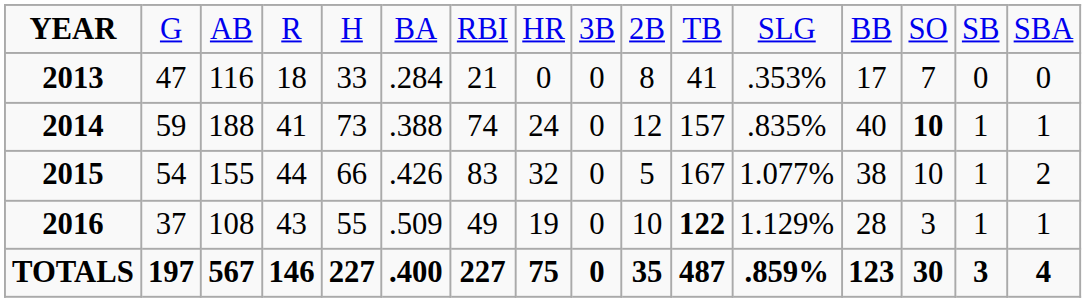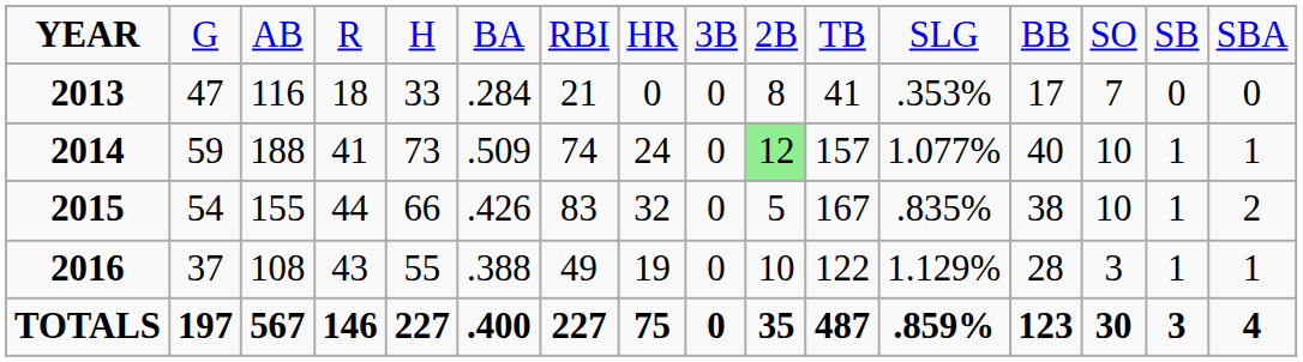2014 | column 6: .388 -> .509
2014 | column 10: no background -> lightgreen background
2014 | column 12: .835% -> 1.077%
2014 | column 14: bold -> normal
2015 | column 12: 1.077% -> .835%
2016 | column 6: .509 -> .388
2016 | column 11: bold -> normal
